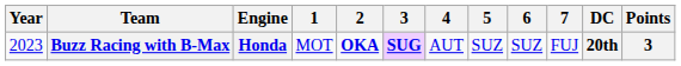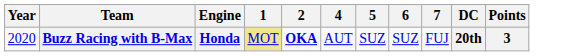- column: 3 | SUG
Buzz Racing with B-Max | Year: 2023 -> 2020
Buzz Racing with B-Max | 1: no background -> khaki background
